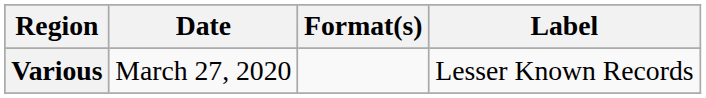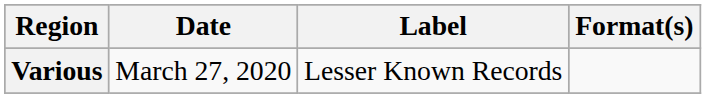columns swapped: Format(s) <-> Label
